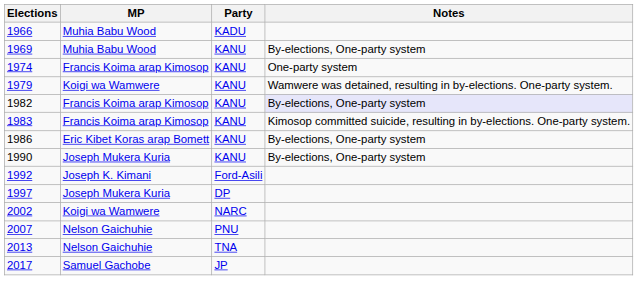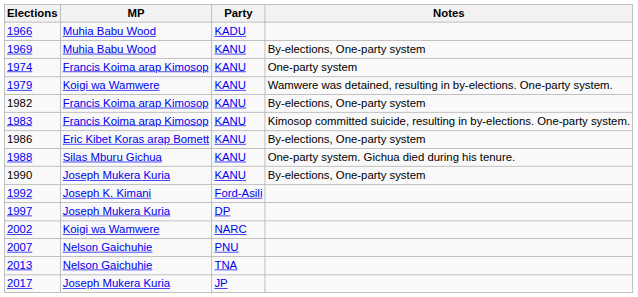1982 | Notes: lavender background -> no background
+ row: 1988 | Silas Mburu Gichua | KANU | One-party system. Gichua died during his tenure.
2017 | MP: Samuel Gachobe -> Joseph Mukera Kuria
